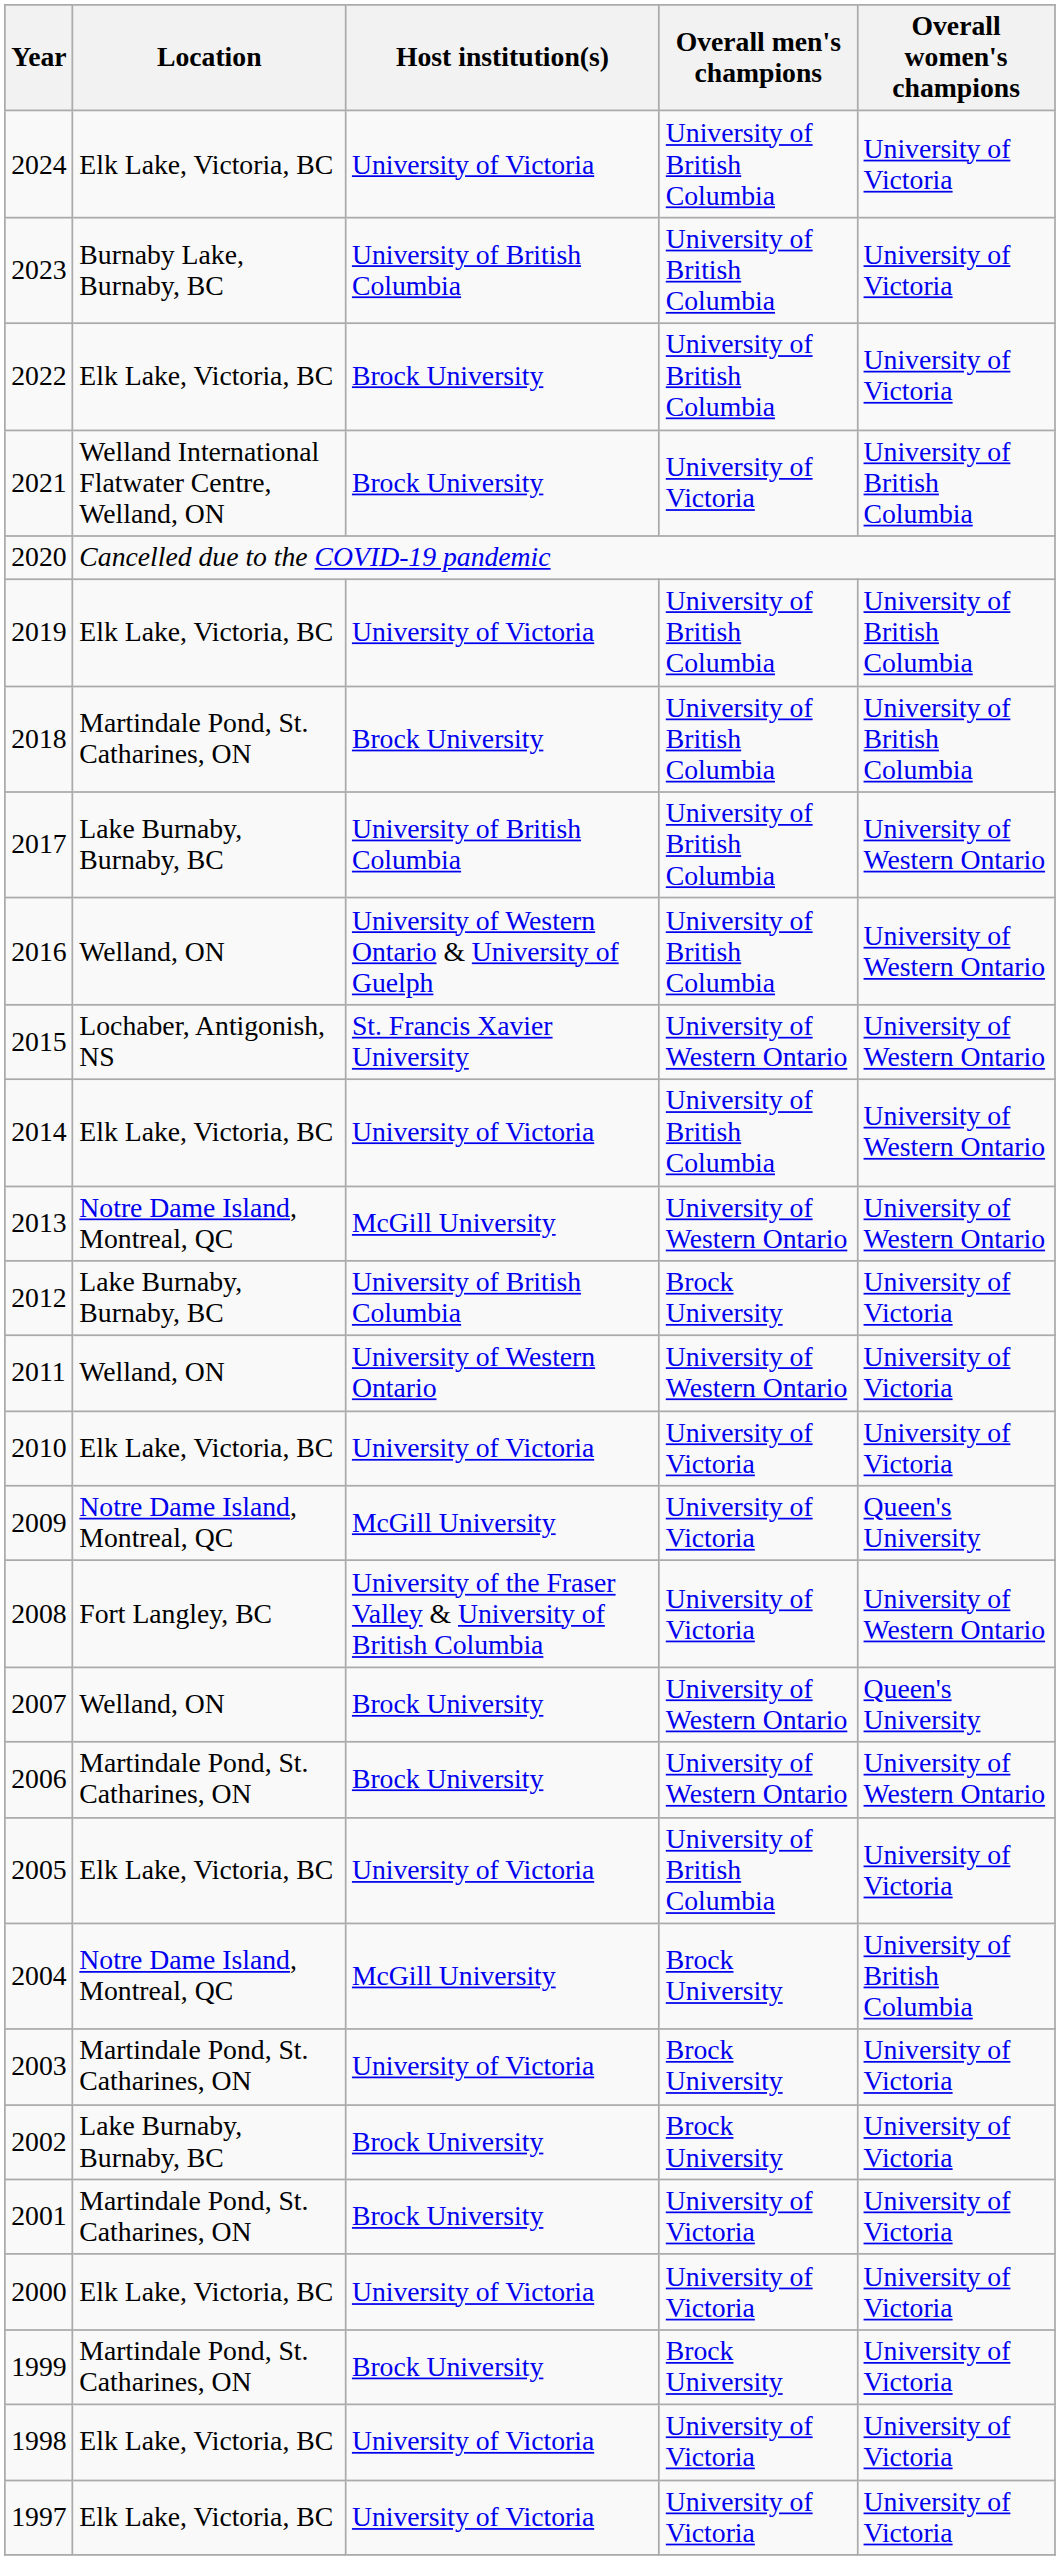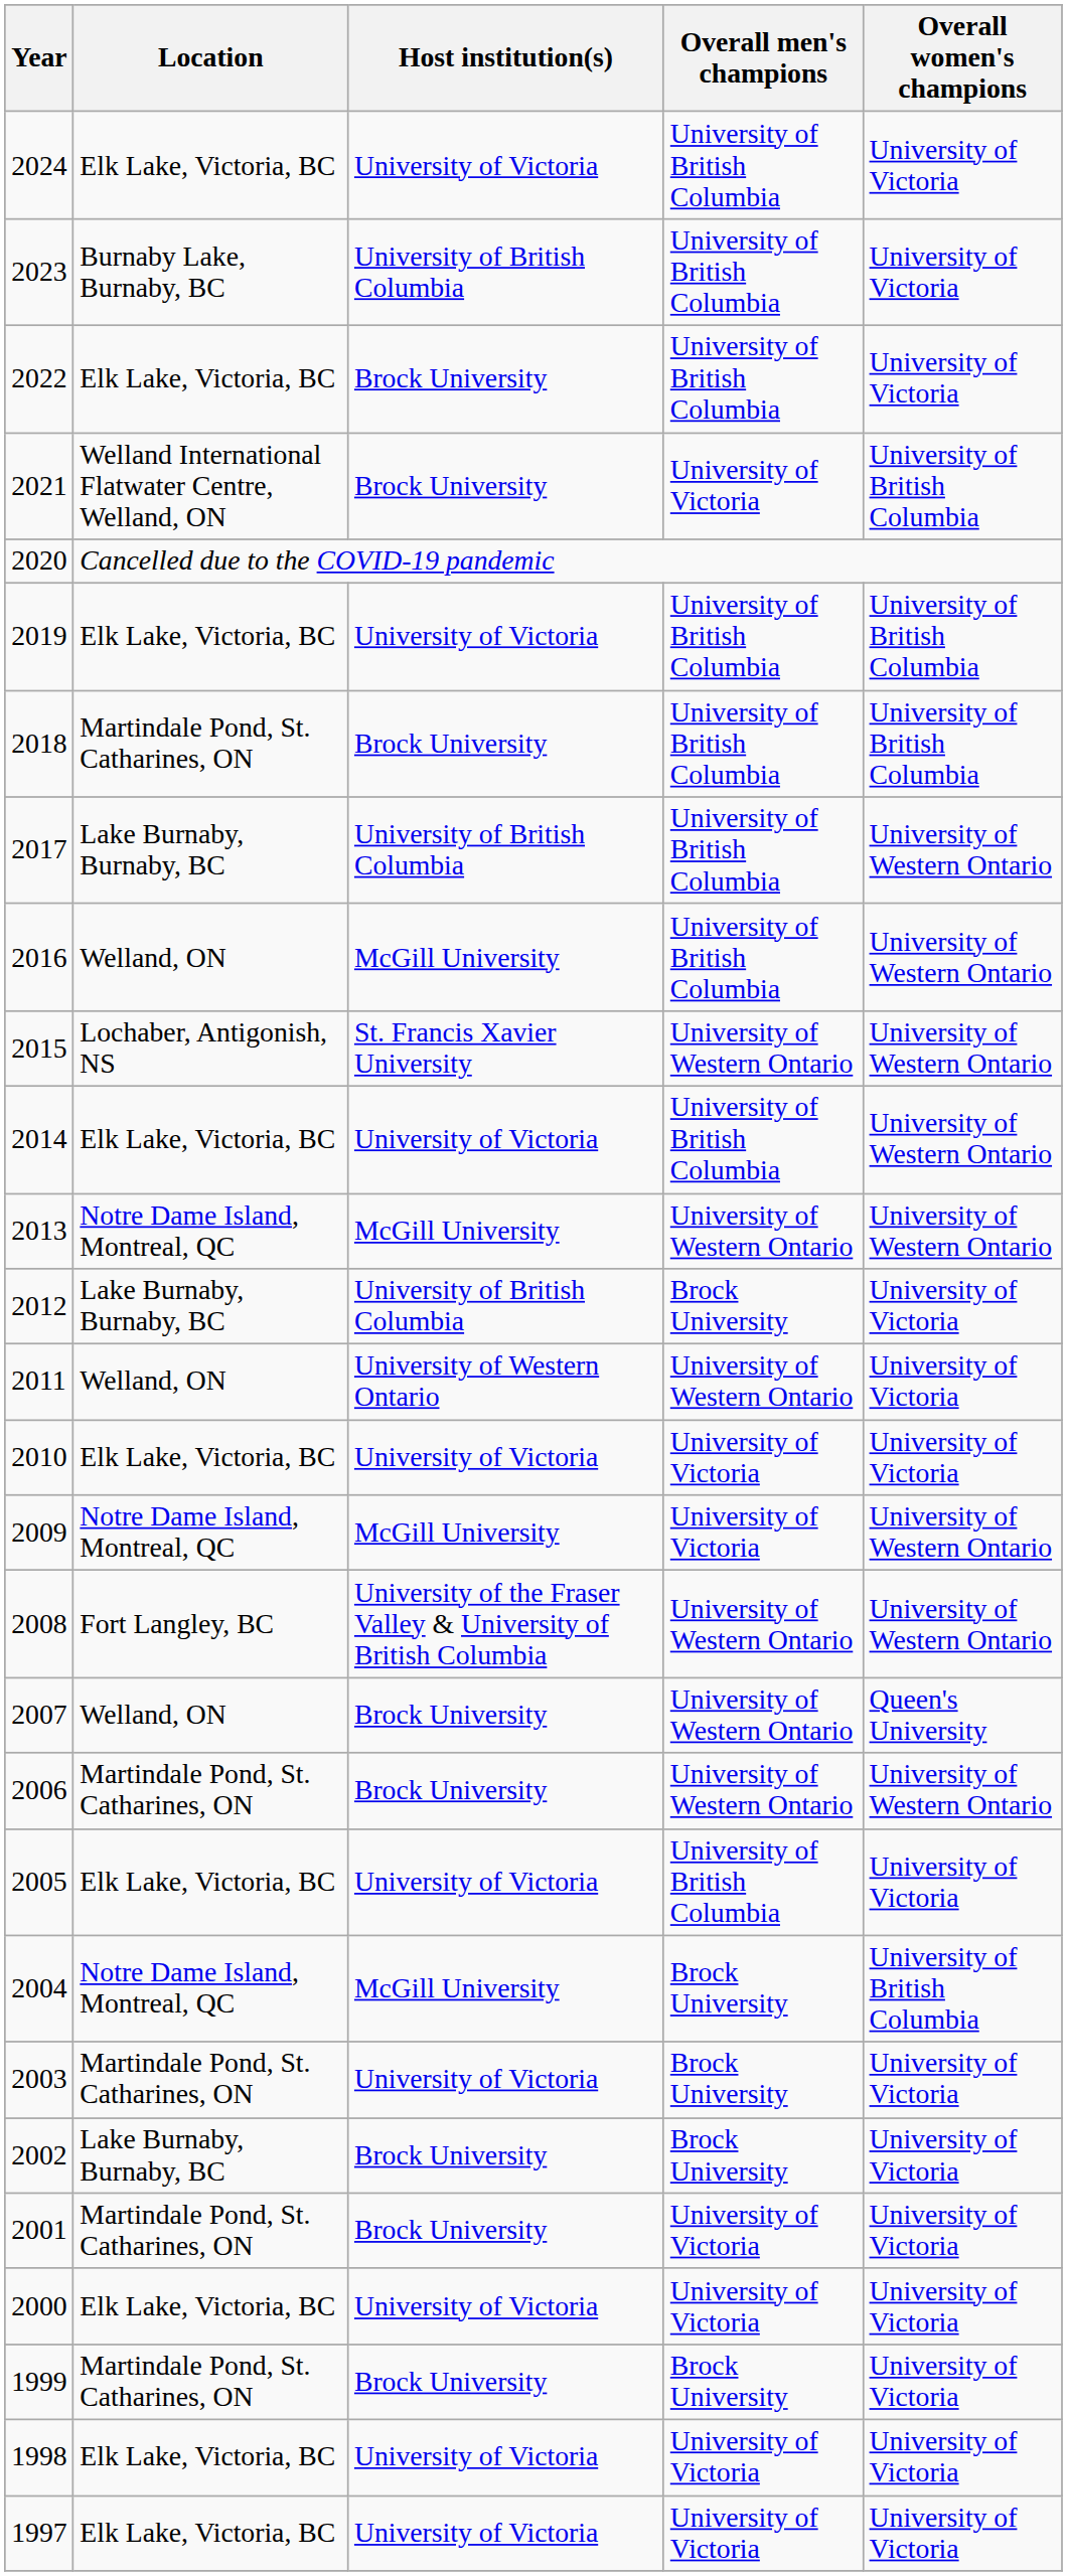2016 | Host institution(s): University of Western Ontario & University of Guelph -> McGill University
2009 | Overall women's champions: Queen's University -> University of Western Ontario
2008 | Overall men's champions: University of Victoria -> University of Western Ontario
